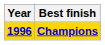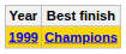Champions | Year: 1996 -> 1999
